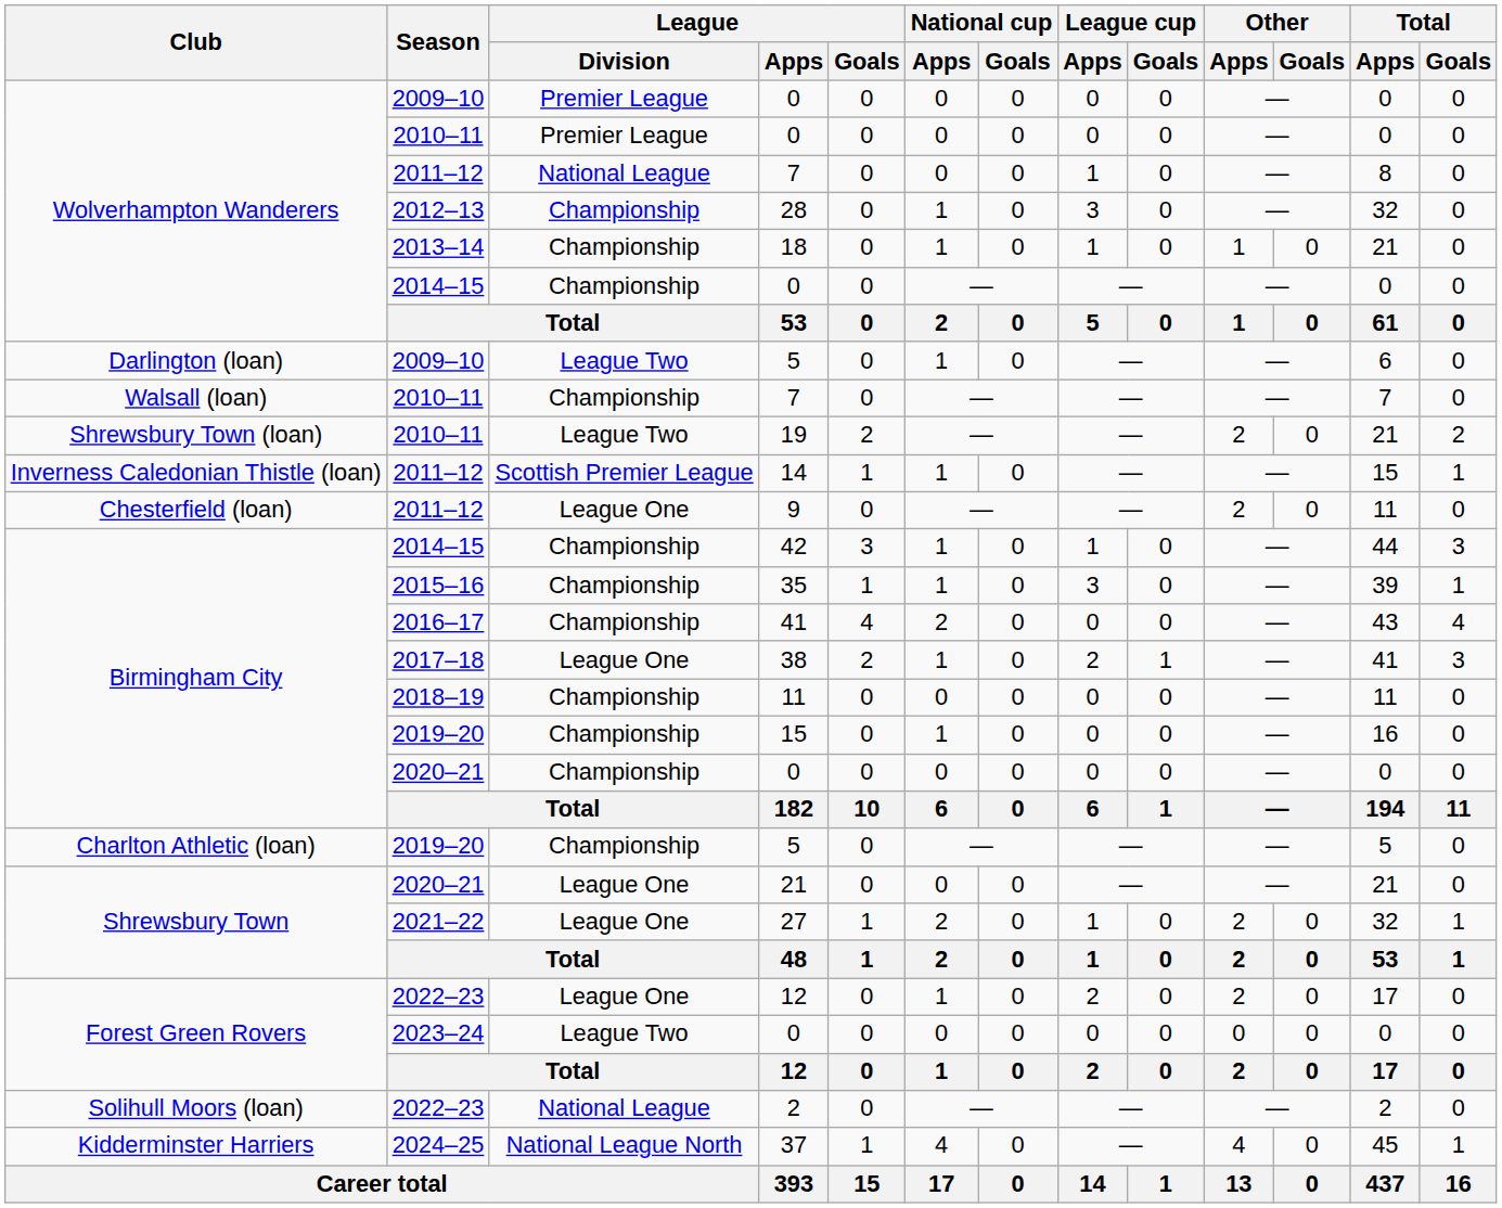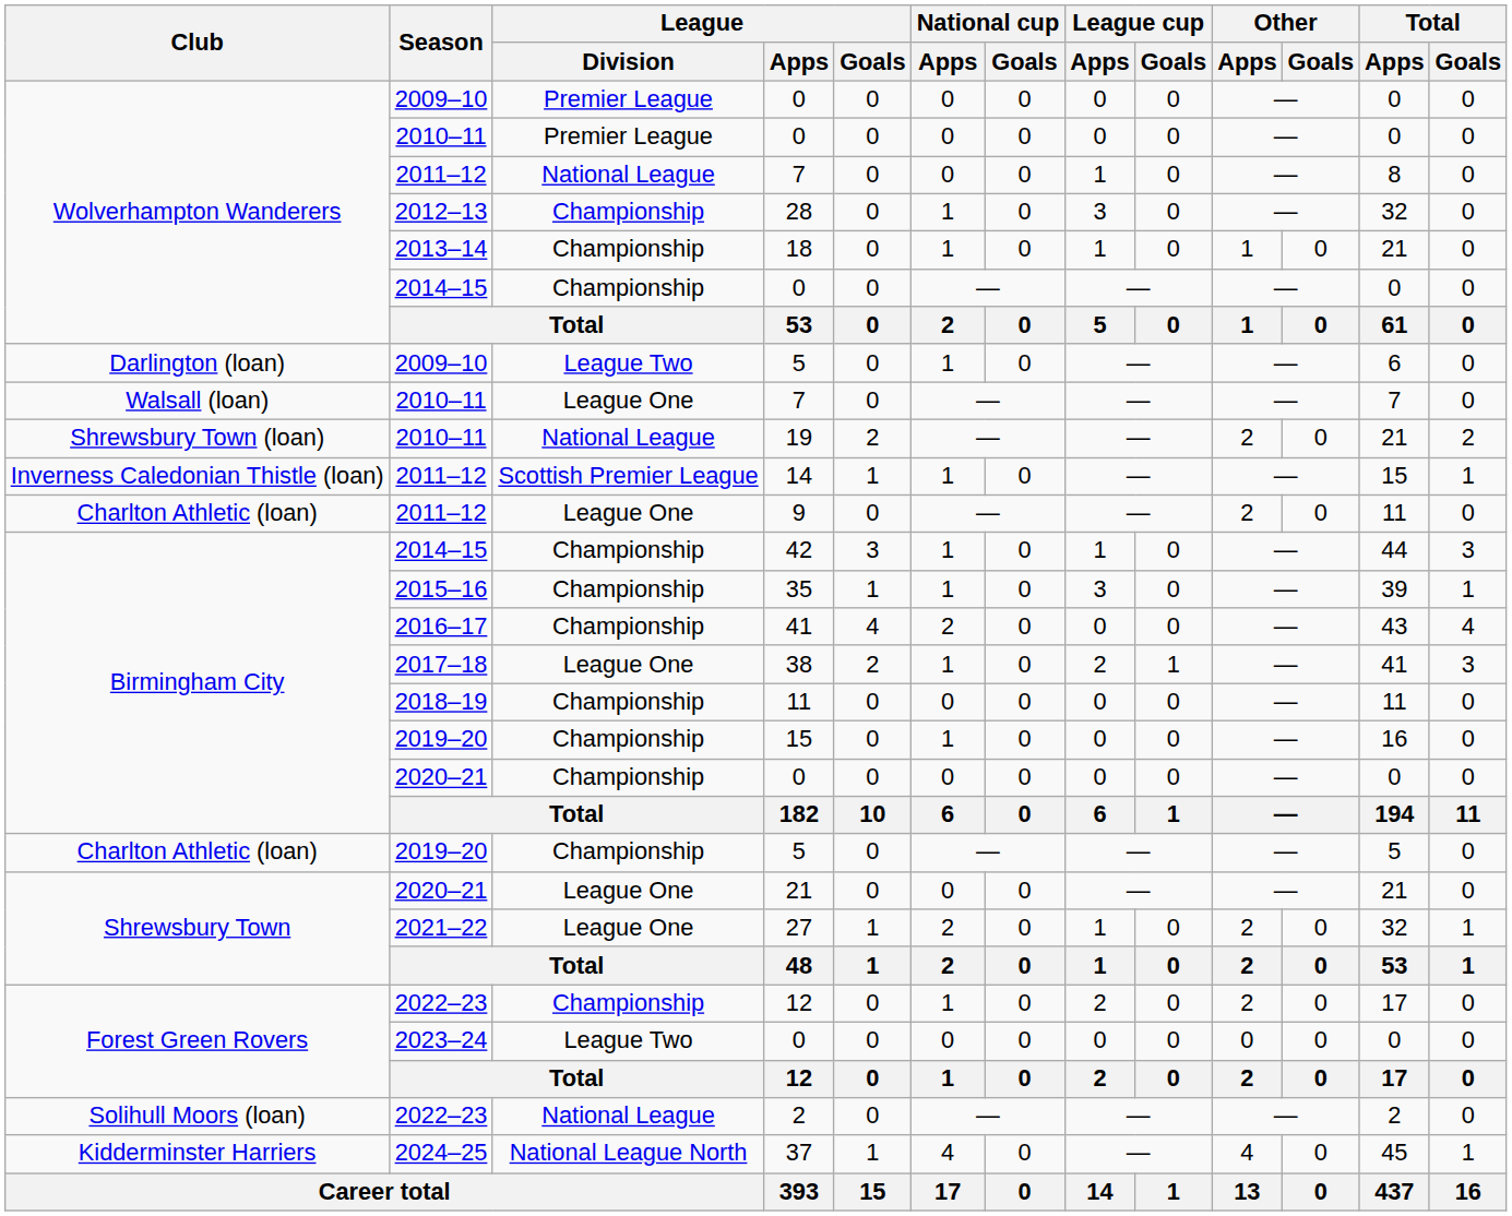2010–11 / 7 | League / Division: Championship -> League One
19 | League / Division: League Two -> National League
9 | Club: Chesterfield (loan) -> Charlton Athletic (loan)
2022–23 / 12 | League / Division: League One -> Championship
